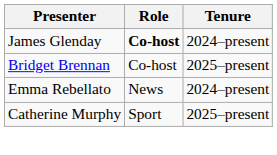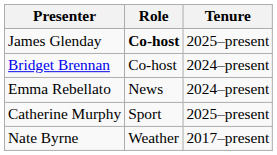James Glenday | Tenure: 2024–present -> 2025–present
Bridget Brennan | Tenure: 2025–present -> 2024–present
+ row: Nate Byrne | Weather | 2017–present
